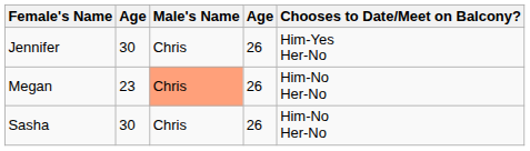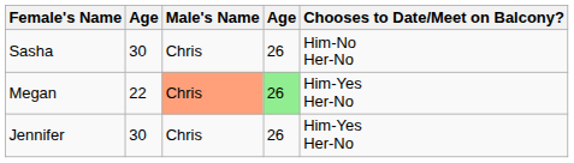rows swapped: Sasha <-> Jennifer
Megan | column 2: 23 -> 22
Megan | column 4: no background -> lightgreen background
Megan | Chooses to Date/Meet on Balcony?: Him-No Her-No -> Him-Yes Her-No
